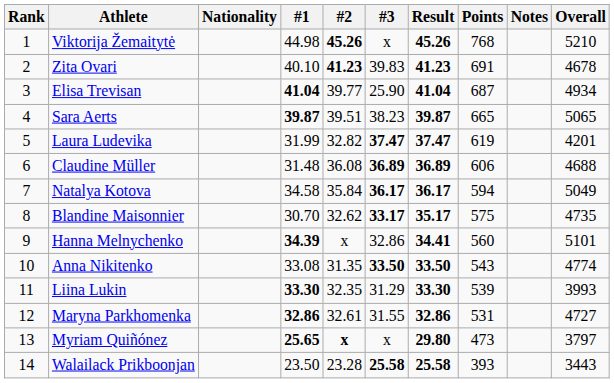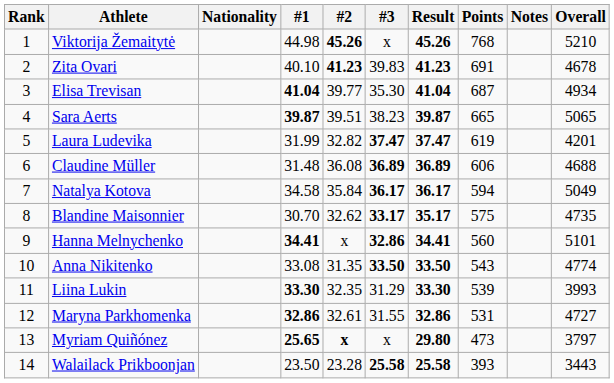Elisa Trevisan | #3: 25.90 -> 35.30
Hanna Melnychenko | #1: 34.39 -> 34.41
Hanna Melnychenko | #3: normal -> bold
